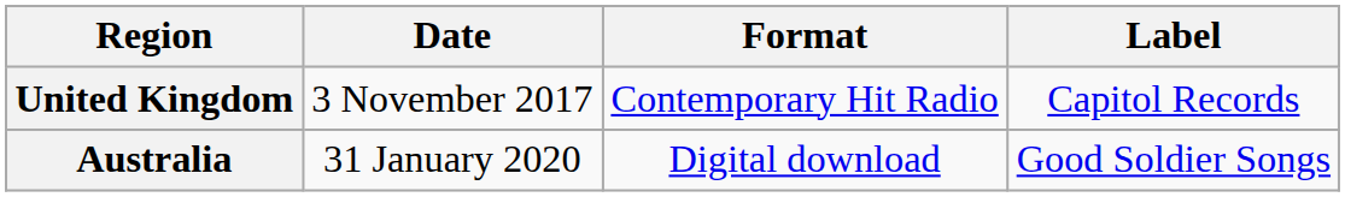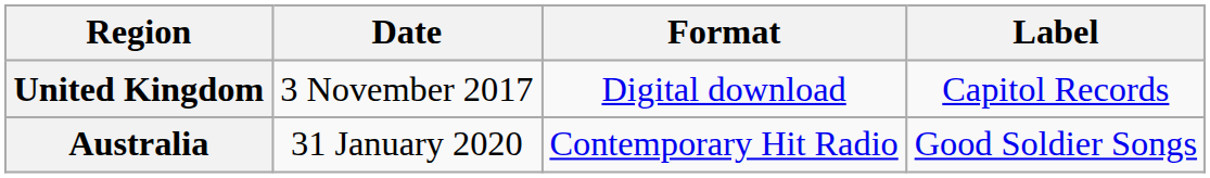United Kingdom | Format: Contemporary Hit Radio -> Digital download
Australia | Format: Digital download -> Contemporary Hit Radio
